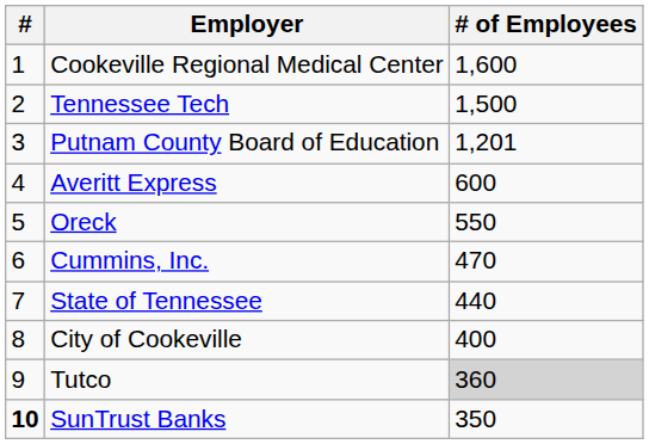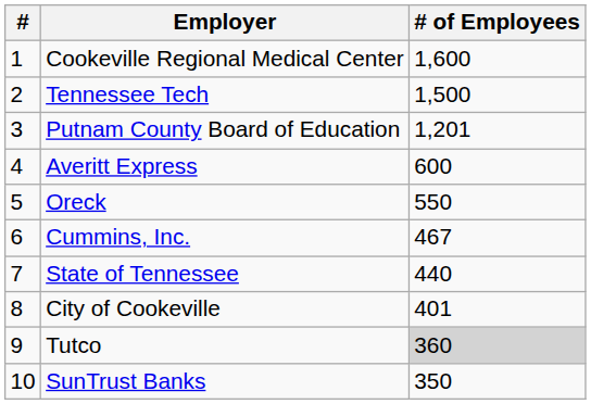Cummins, Inc. | # of Employees: 470 -> 467
City of Cookeville | # of Employees: 400 -> 401
SunTrust Banks | #: bold -> normal
